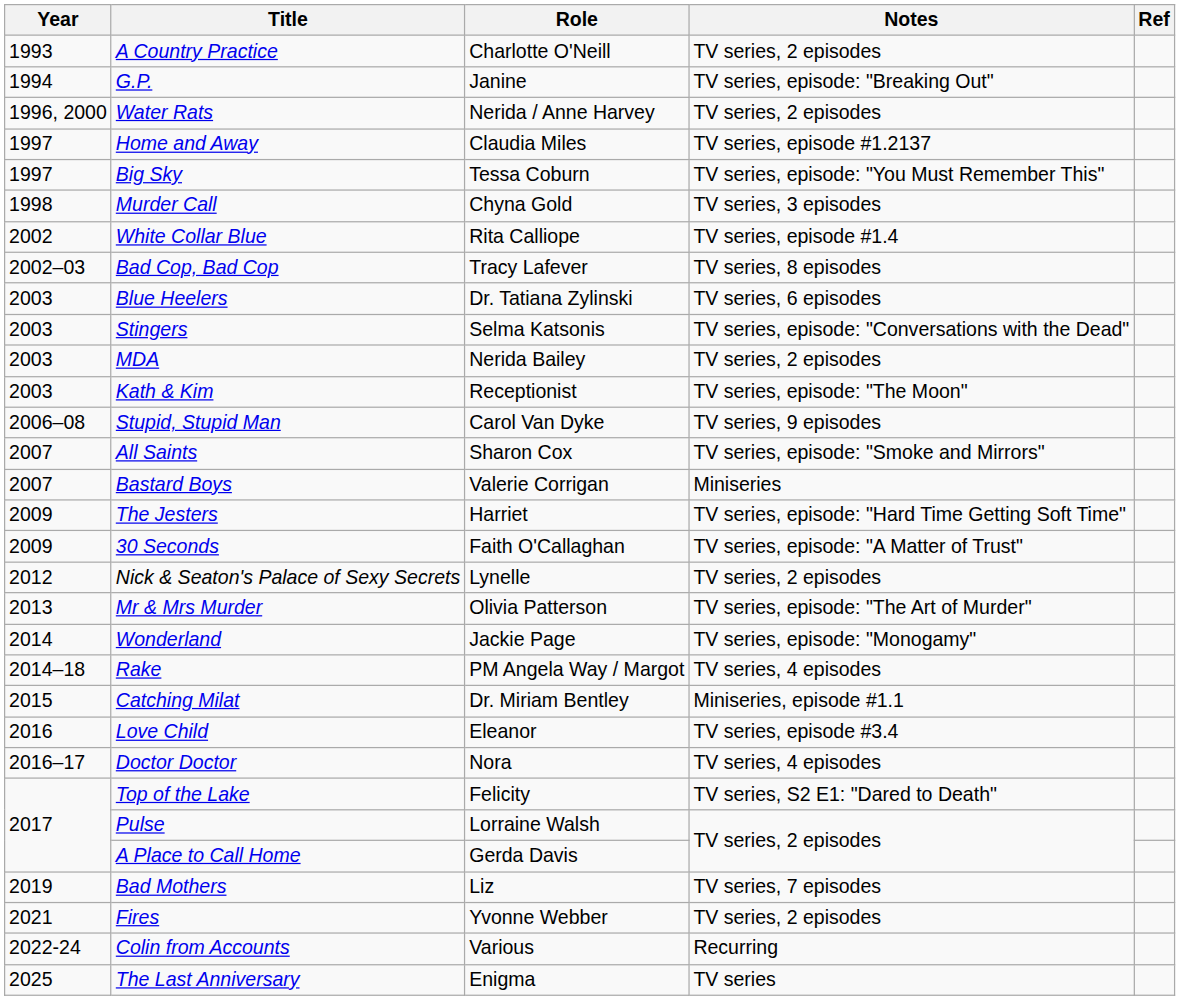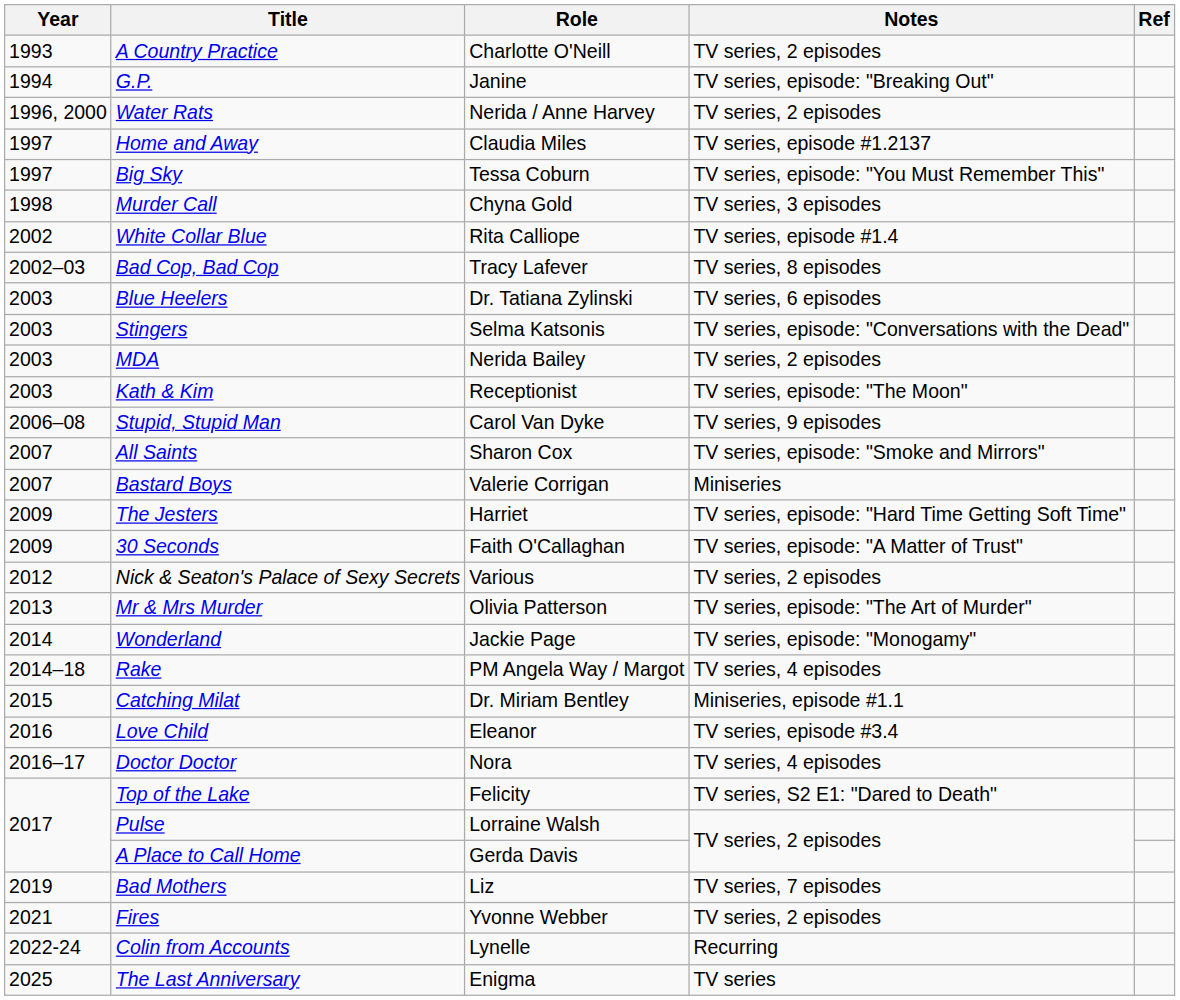Nick & Seaton's Palace of Sexy Secrets | Role: Lynelle -> Various
Colin from Accounts | Role: Various -> Lynelle
